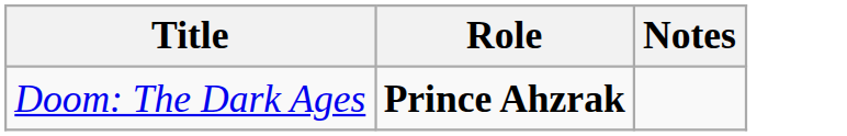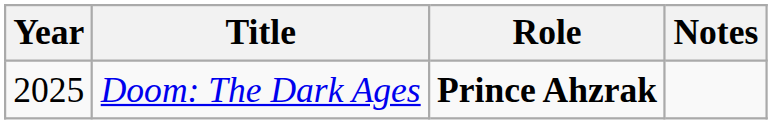+ column: Year | 2025
